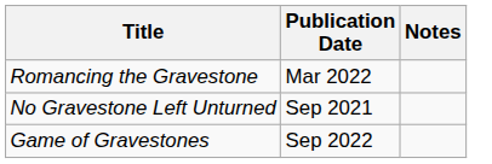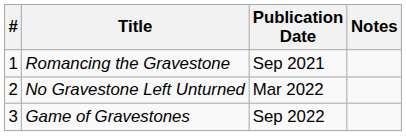+ column: # | 1 | 2 | 3
Romancing the Gravestone | Publication Date: Mar 2022 -> Sep 2021
No Gravestone Left Unturned | Publication Date: Sep 2021 -> Mar 2022
